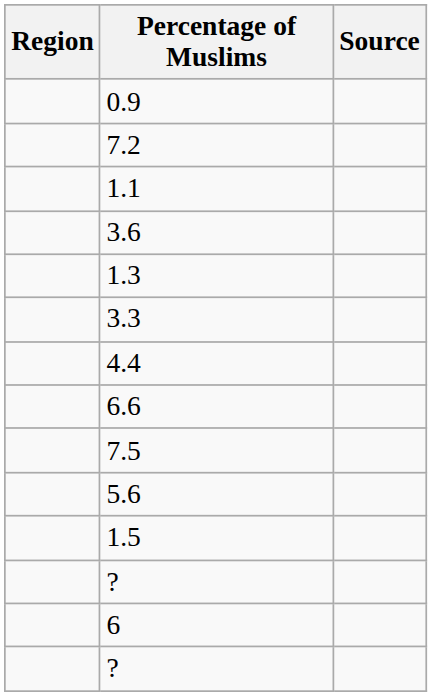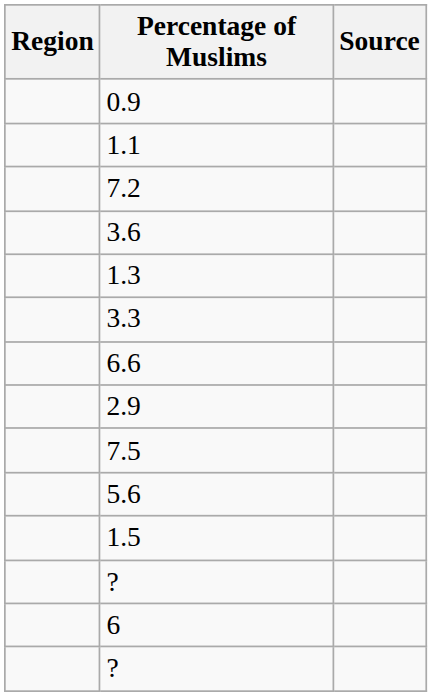rows swapped: 7.2 <-> 1.1
- row: 4.4
+ row: 2.9
